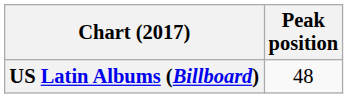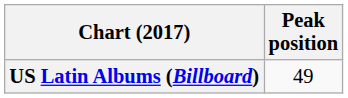US Latin Albums (Billboard) | Peak position: 48 -> 49
